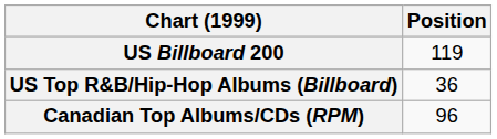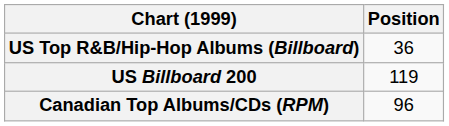rows swapped: US Billboard 200 <-> US Top R&B/Hip-Hop Albums (Billboard)
